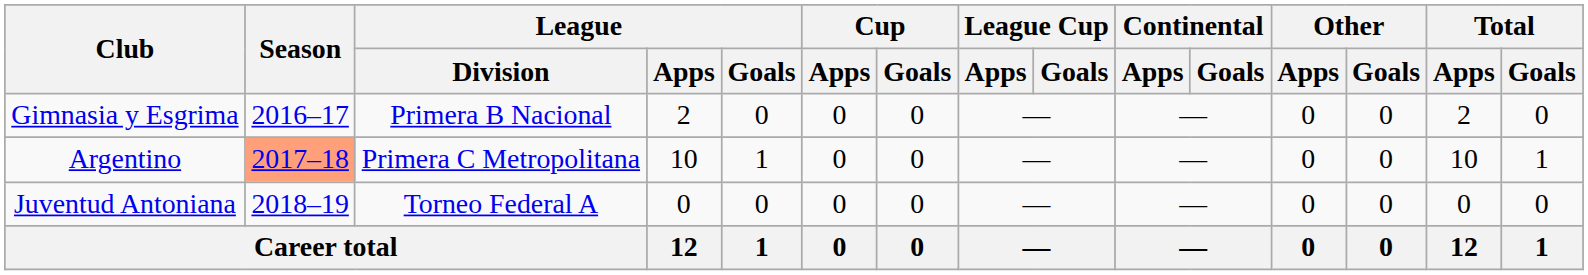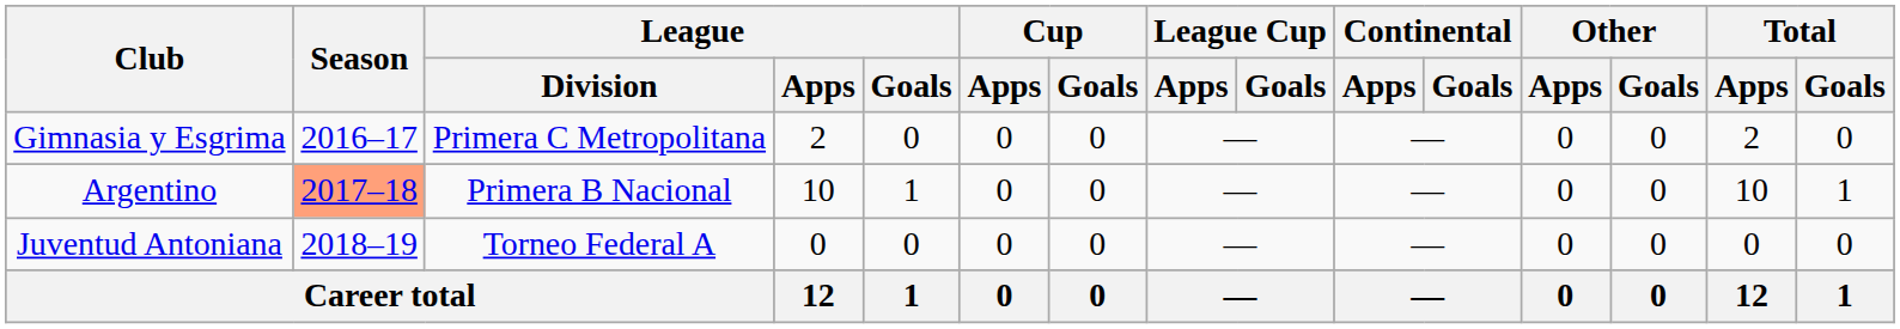Gimnasia y Esgrima | League / Division: Primera B Nacional -> Primera C Metropolitana
Argentino | League / Division: Primera C Metropolitana -> Primera B Nacional
